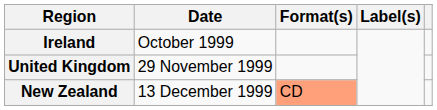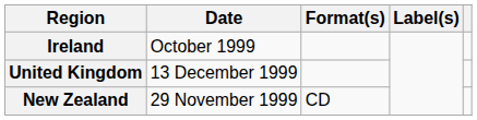United Kingdom | Date: 29 November 1999 -> 13 December 1999
New Zealand | Date: 13 December 1999 -> 29 November 1999
New Zealand | Format(s): lightsalmon background -> no background
